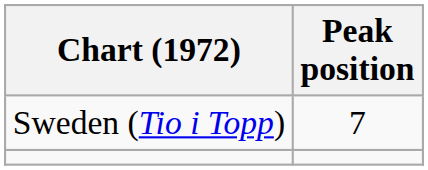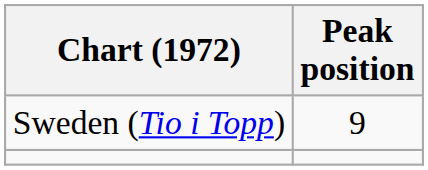Sweden (Tio i Topp) | Peak position: 7 -> 9
